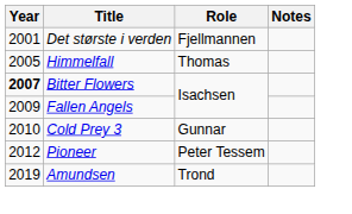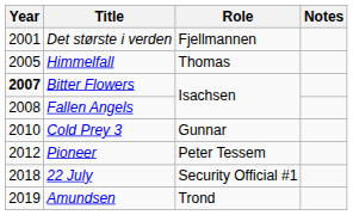Fallen Angels | Year: 2009 -> 2008
+ row: 2018 | 22 July | Security Official #1
